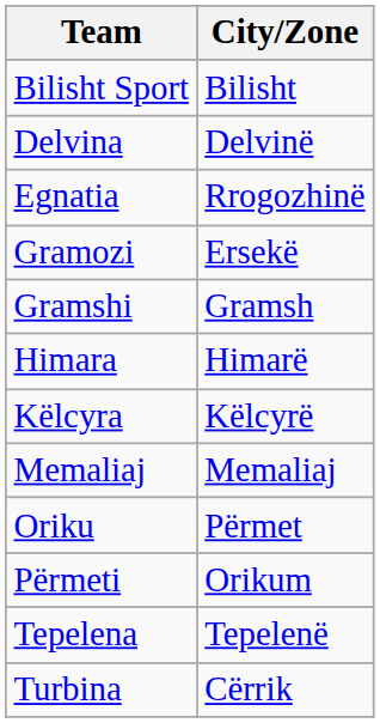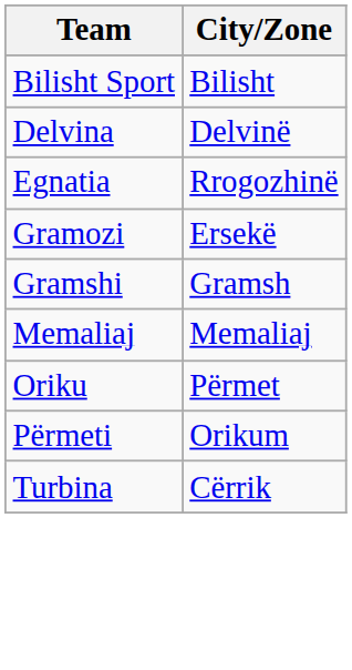- row: Himara | Himarë
- row: Këlcyra | Këlcyrë
- row: Tepelena | Tepelenë
